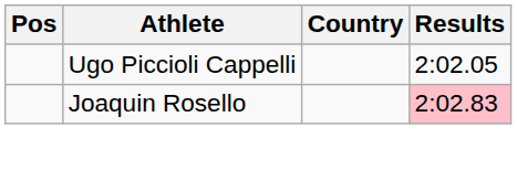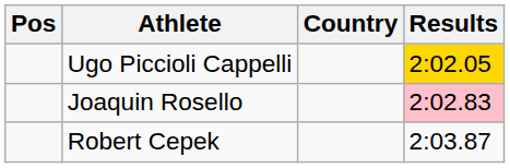Ugo Piccioli Cappelli | Results: no background -> gold background
+ row: Robert Cepek | 2:03.87
